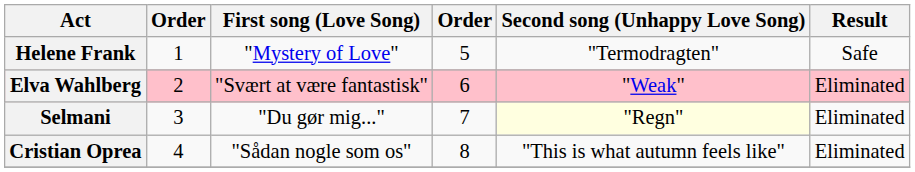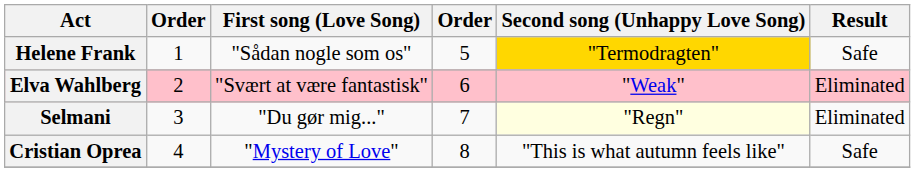Helene Frank | First song (Love Song): "Mystery of Love" -> "Sådan nogle som os"
Helene Frank | Second song (Unhappy Love Song): no background -> gold background
Cristian Oprea | First song (Love Song): "Sådan nogle som os" -> "Mystery of Love"
Cristian Oprea | Result: Eliminated -> Safe
